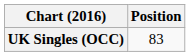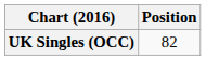UK Singles (OCC) | Position: 83 -> 82
